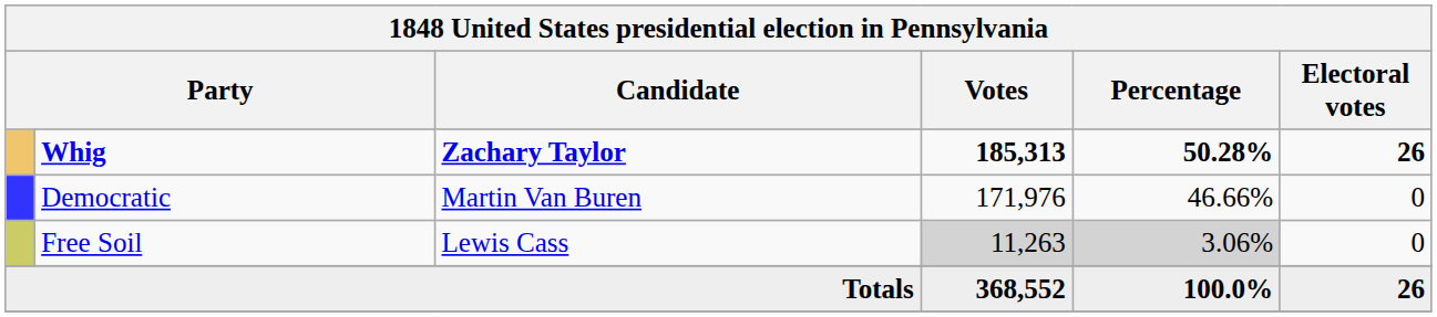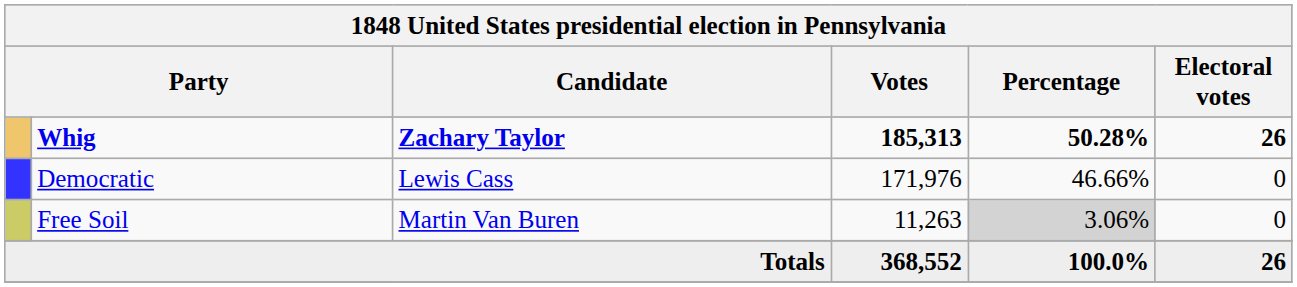Democratic | Candidate: Martin Van Buren -> Lewis Cass
Free Soil | Candidate: Lewis Cass -> Martin Van Buren
Free Soil | Votes: lightgrey background -> no background
